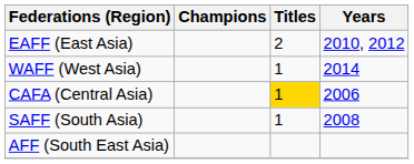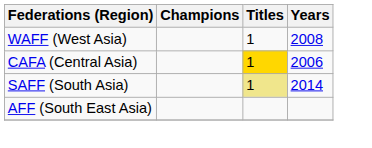- row: EAFF (East Asia) | 2 | 2010, 2012
WAFF (West Asia) | Years: 2014 -> 2008
SAFF (South Asia) | Titles: no background -> khaki background
SAFF (South Asia) | Years: 2008 -> 2014
